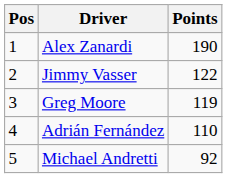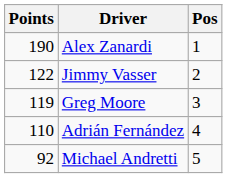columns swapped: Pos <-> Points
